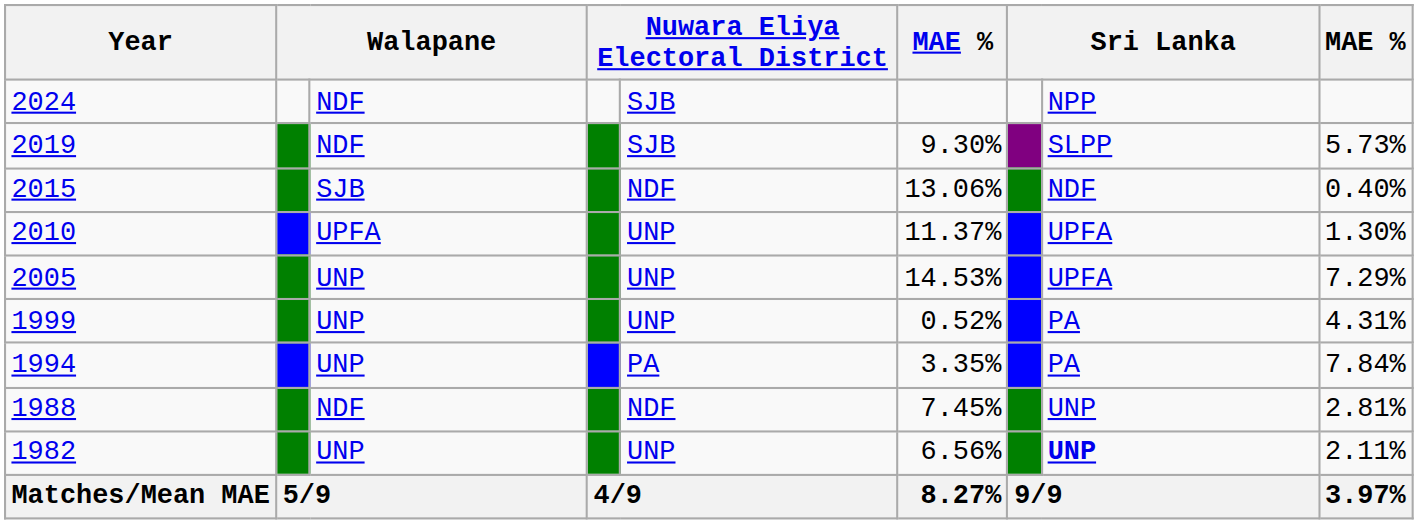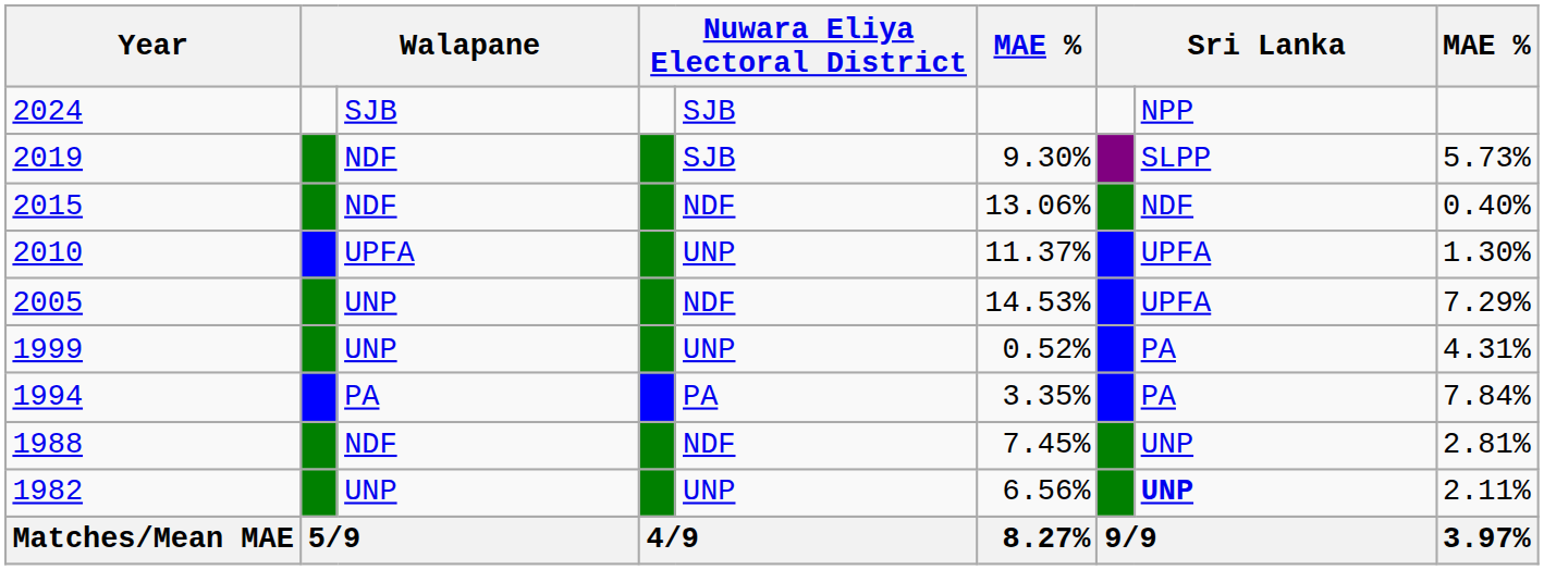2024 | column 3: NDF -> SJB
2015 | column 3: SJB -> NDF
2005 | column 5: UNP -> NDF
1994 | column 3: UNP -> PA
